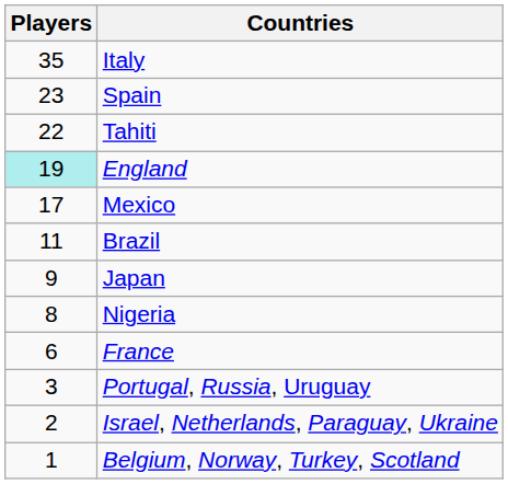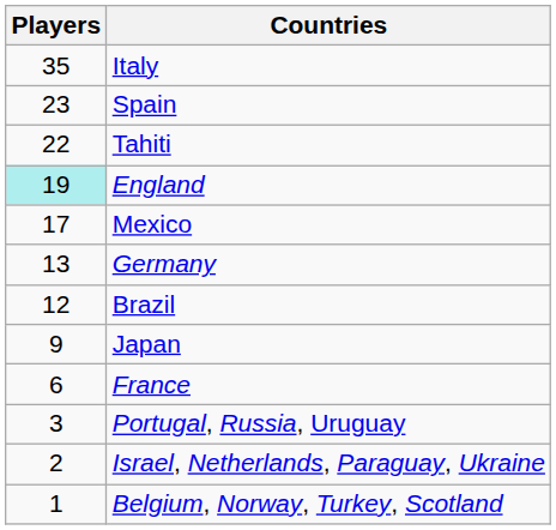+ row: 13 | Germany
Brazil | Players: 11 -> 12
- row: 8 | Nigeria
